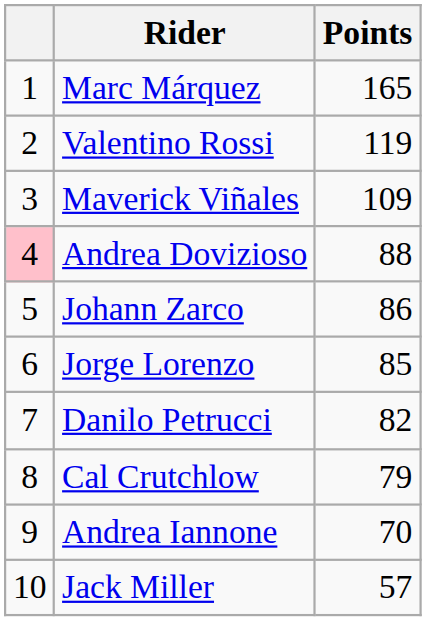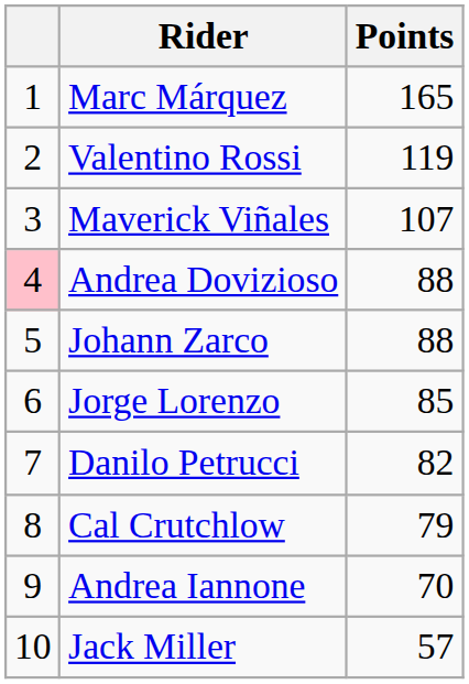Maverick Viñales | Points: 109 -> 107
Johann Zarco | Points: 86 -> 88
